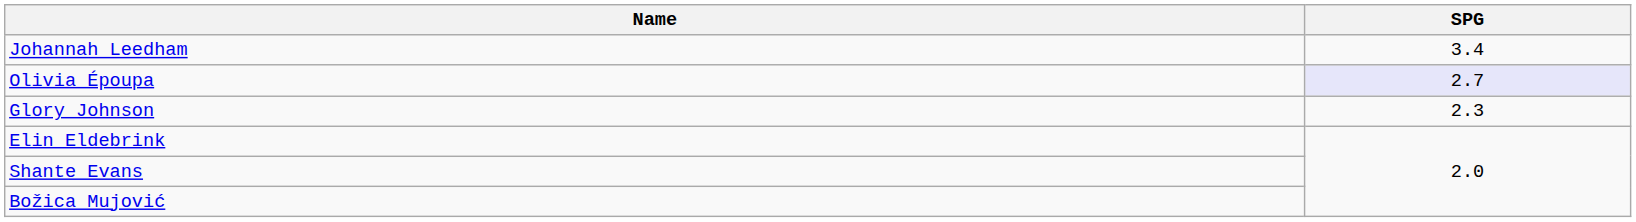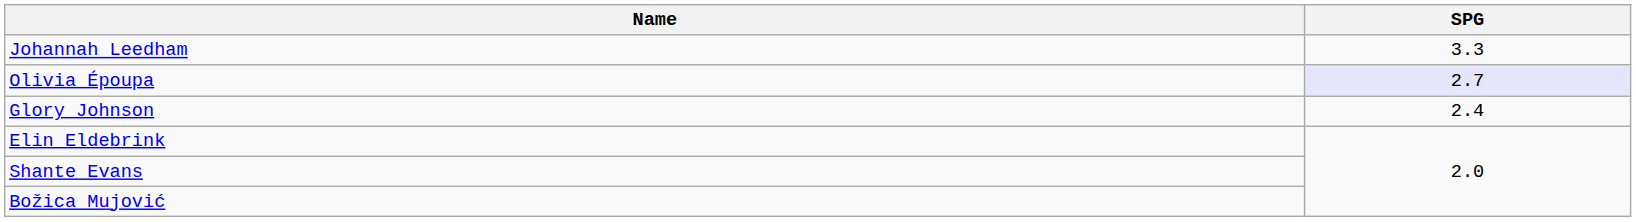Johannah Leedham | SPG: 3.4 -> 3.3
Glory Johnson | SPG: 2.3 -> 2.4
